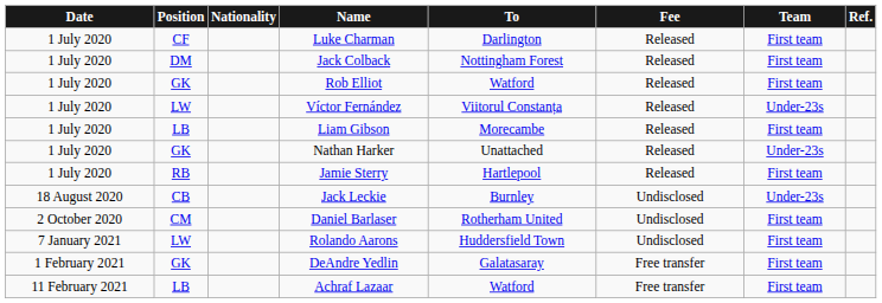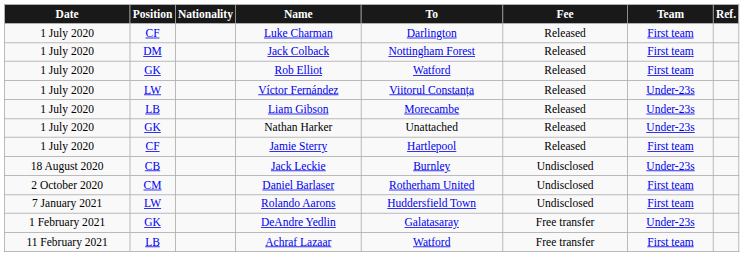Liam Gibson | Team: First team -> Under-23s
Jamie Sterry | Position: RB -> CF
DeAndre Yedlin | Team: First team -> Under-23s
